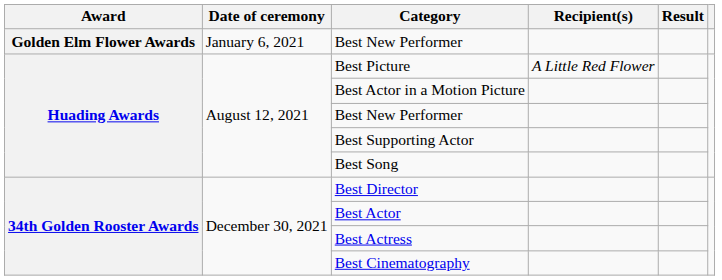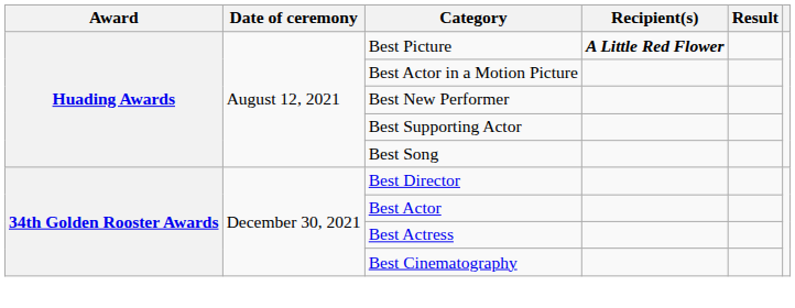- row: Golden Elm Flower Awards | January 6, 2021 | Best New Performer
Best Picture | Recipient(s): normal -> bold
